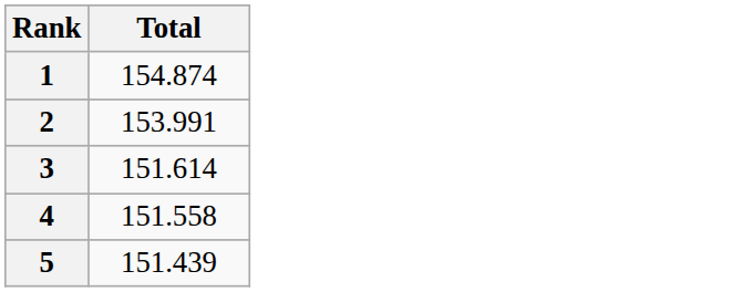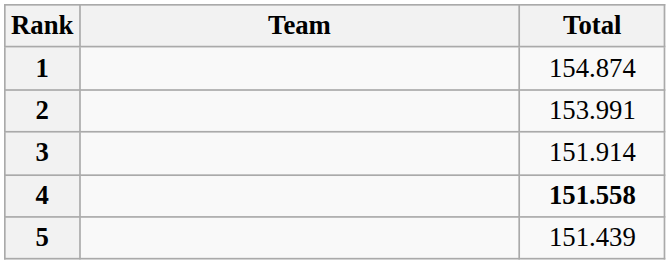+ column: Team
3 | Total: 151.614 -> 151.914
4 | Total: normal -> bold
